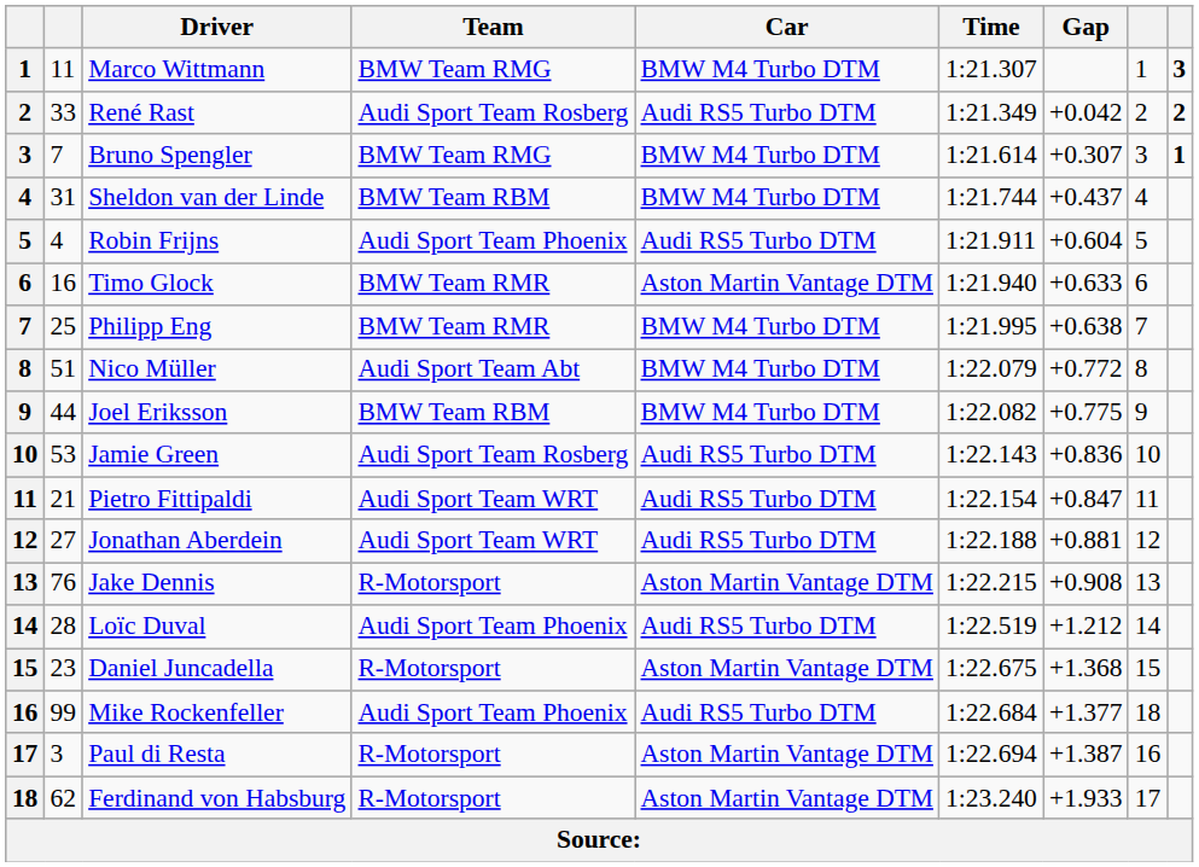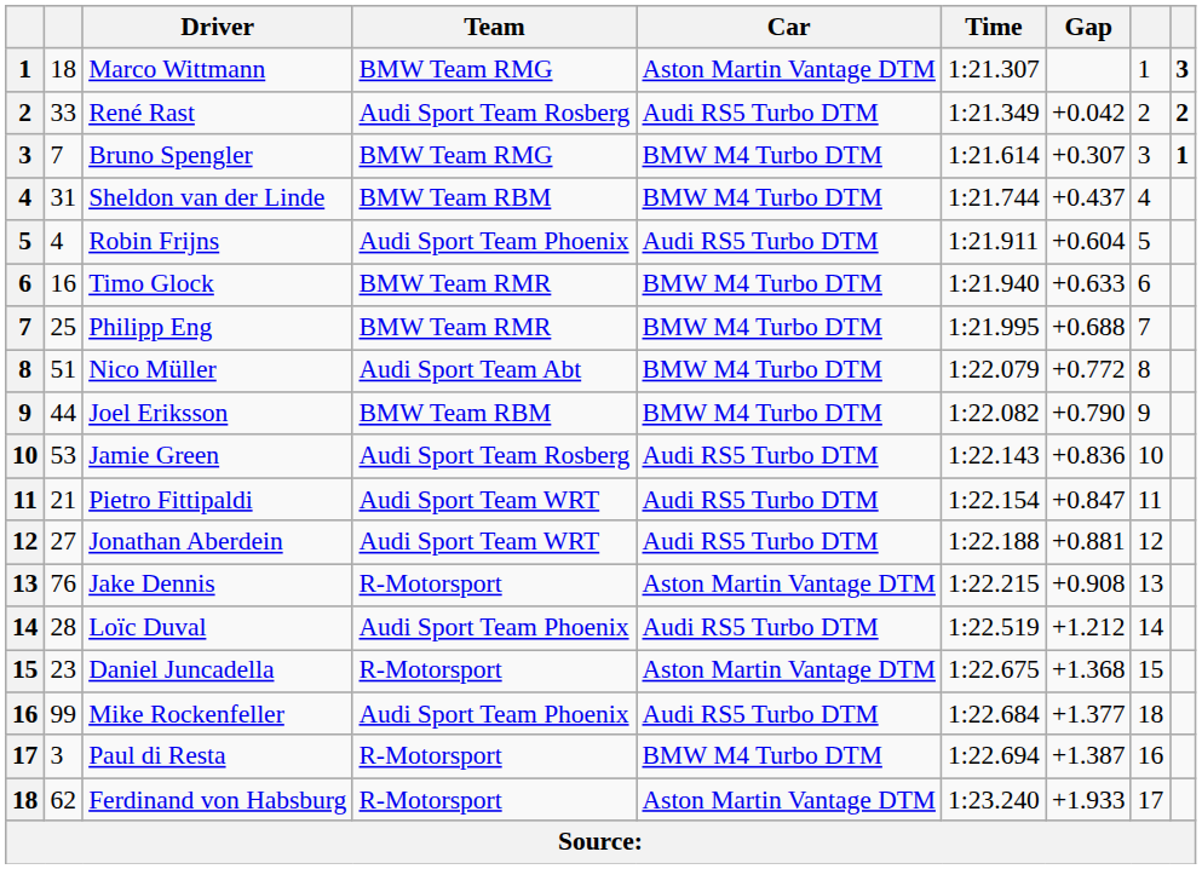Marco Wittmann | column 2: 11 -> 18
Marco Wittmann | Car: BMW M4 Turbo DTM -> Aston Martin Vantage DTM
Timo Glock | Car: Aston Martin Vantage DTM -> BMW M4 Turbo DTM
Philipp Eng | Gap: +0.638 -> +0.688
Joel Eriksson | Gap: +0.775 -> +0.790
Paul di Resta | Car: Aston Martin Vantage DTM -> BMW M4 Turbo DTM
